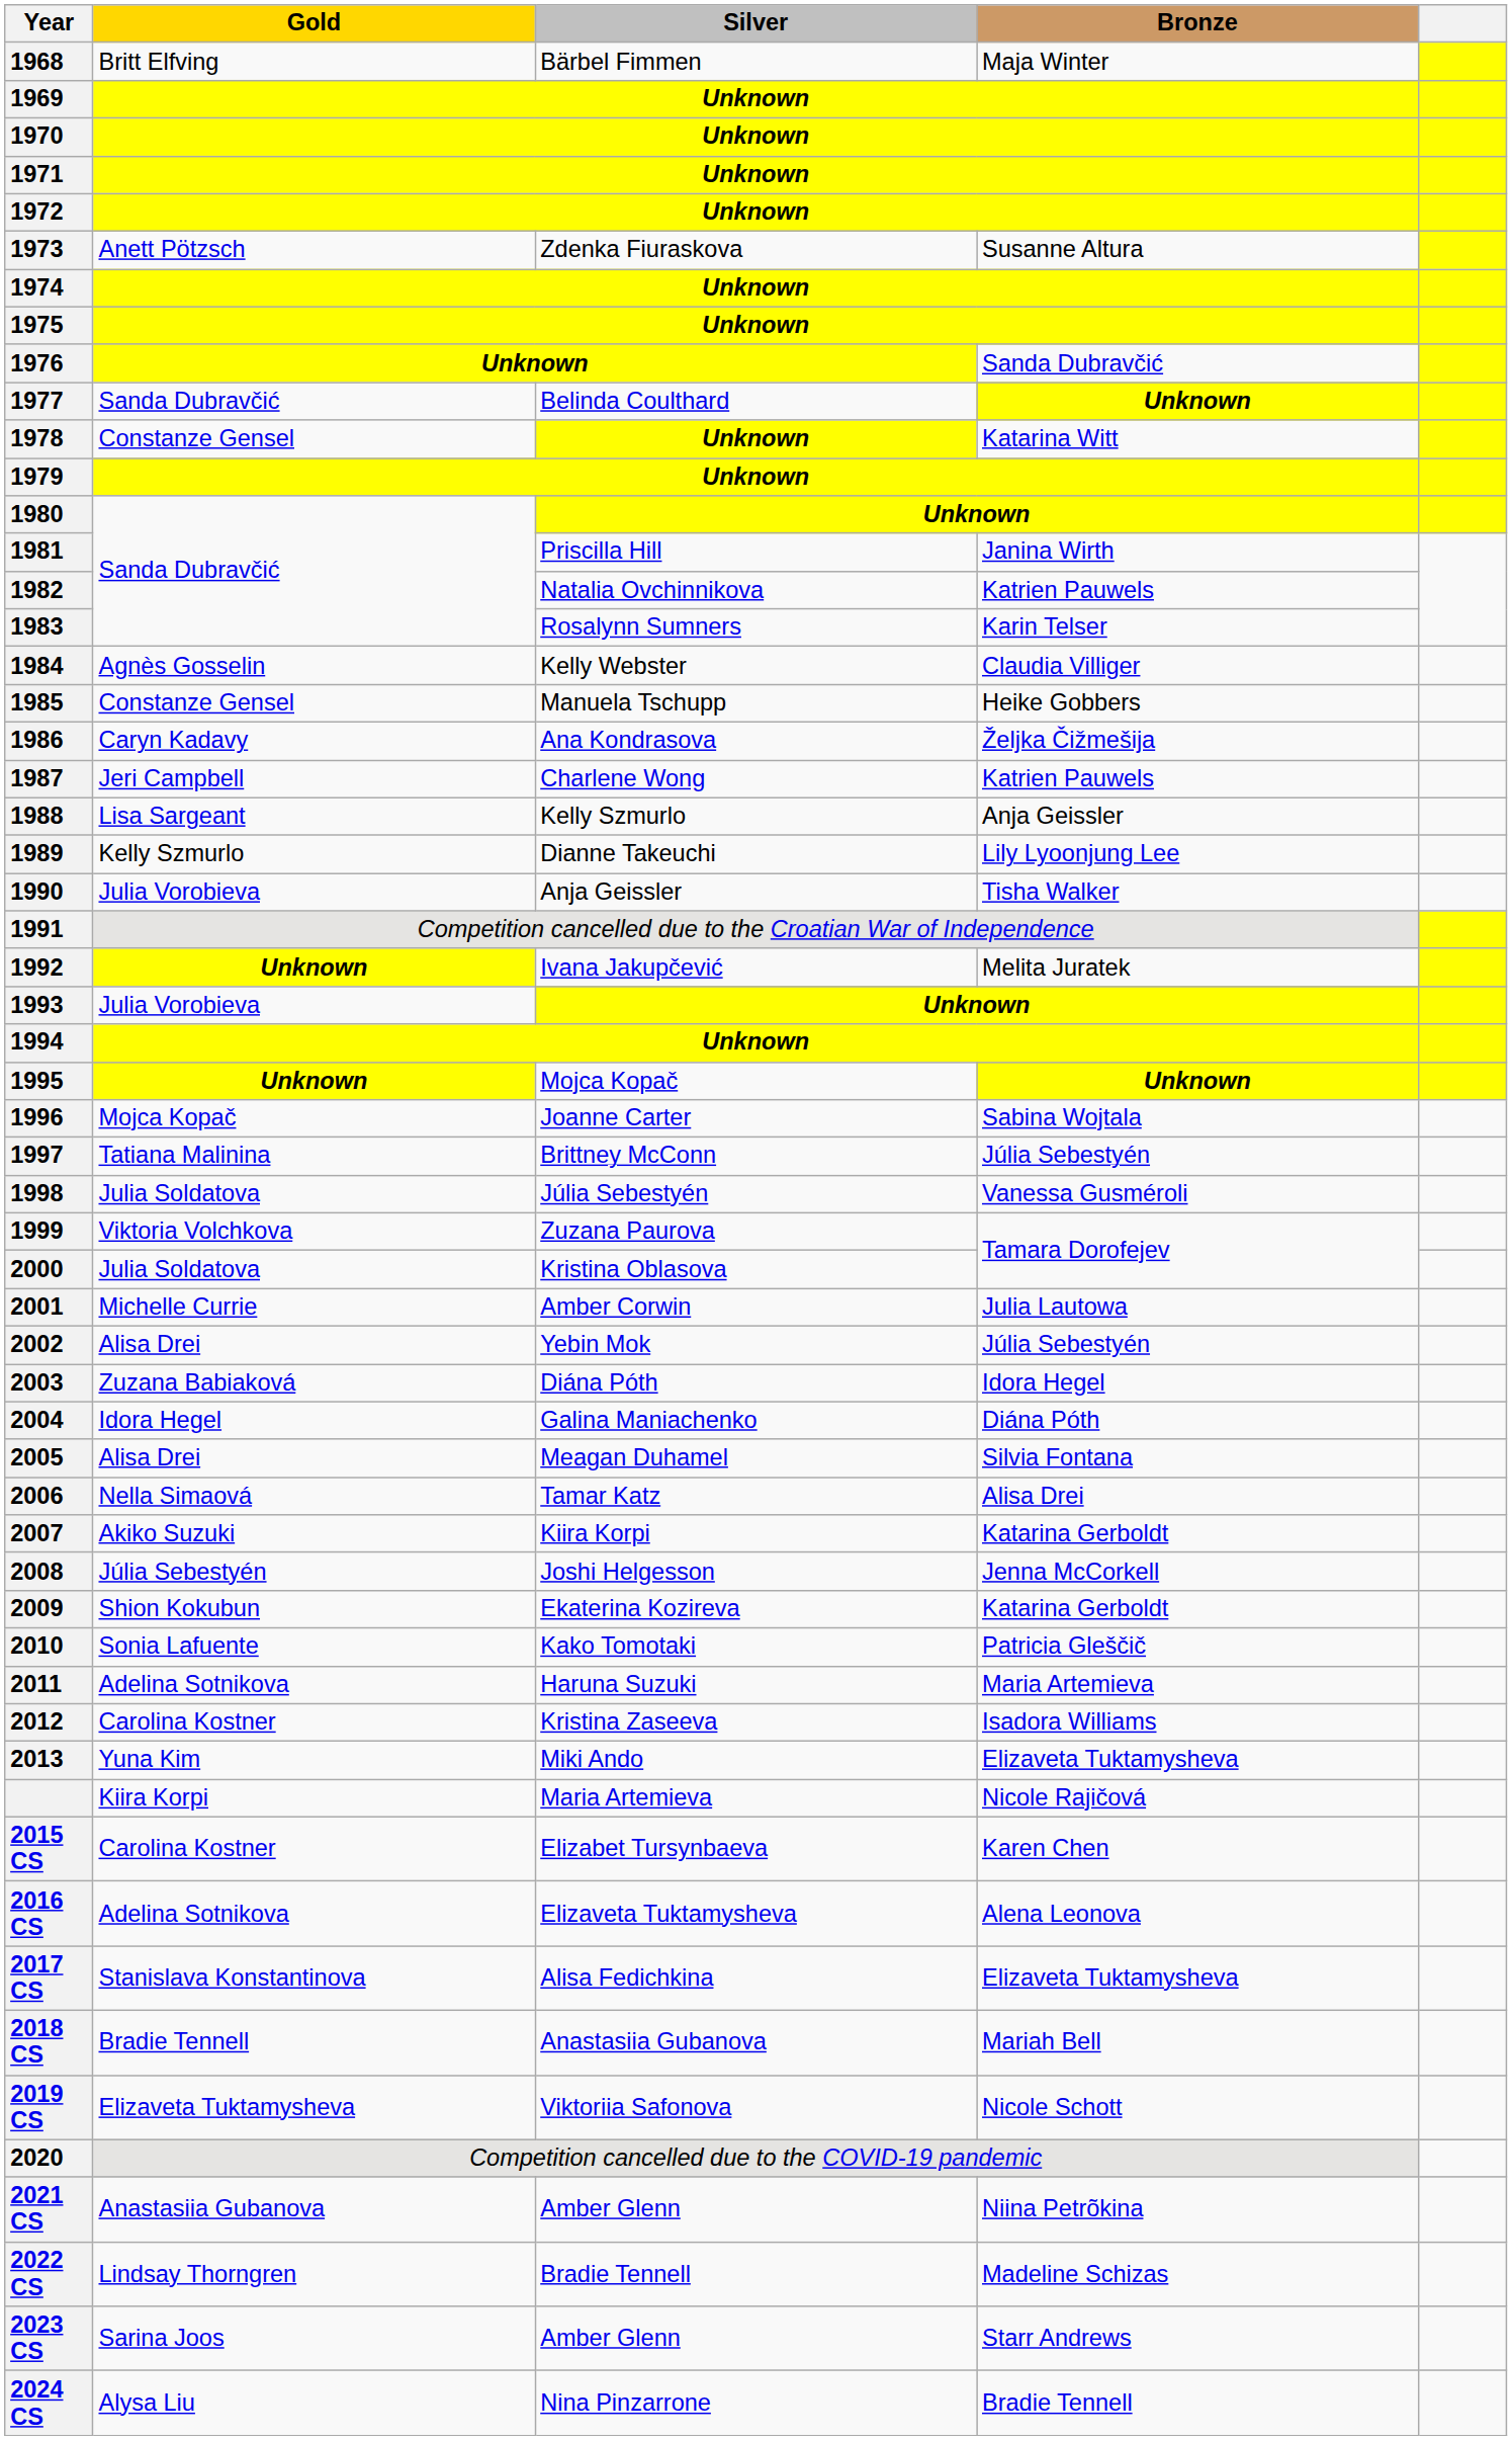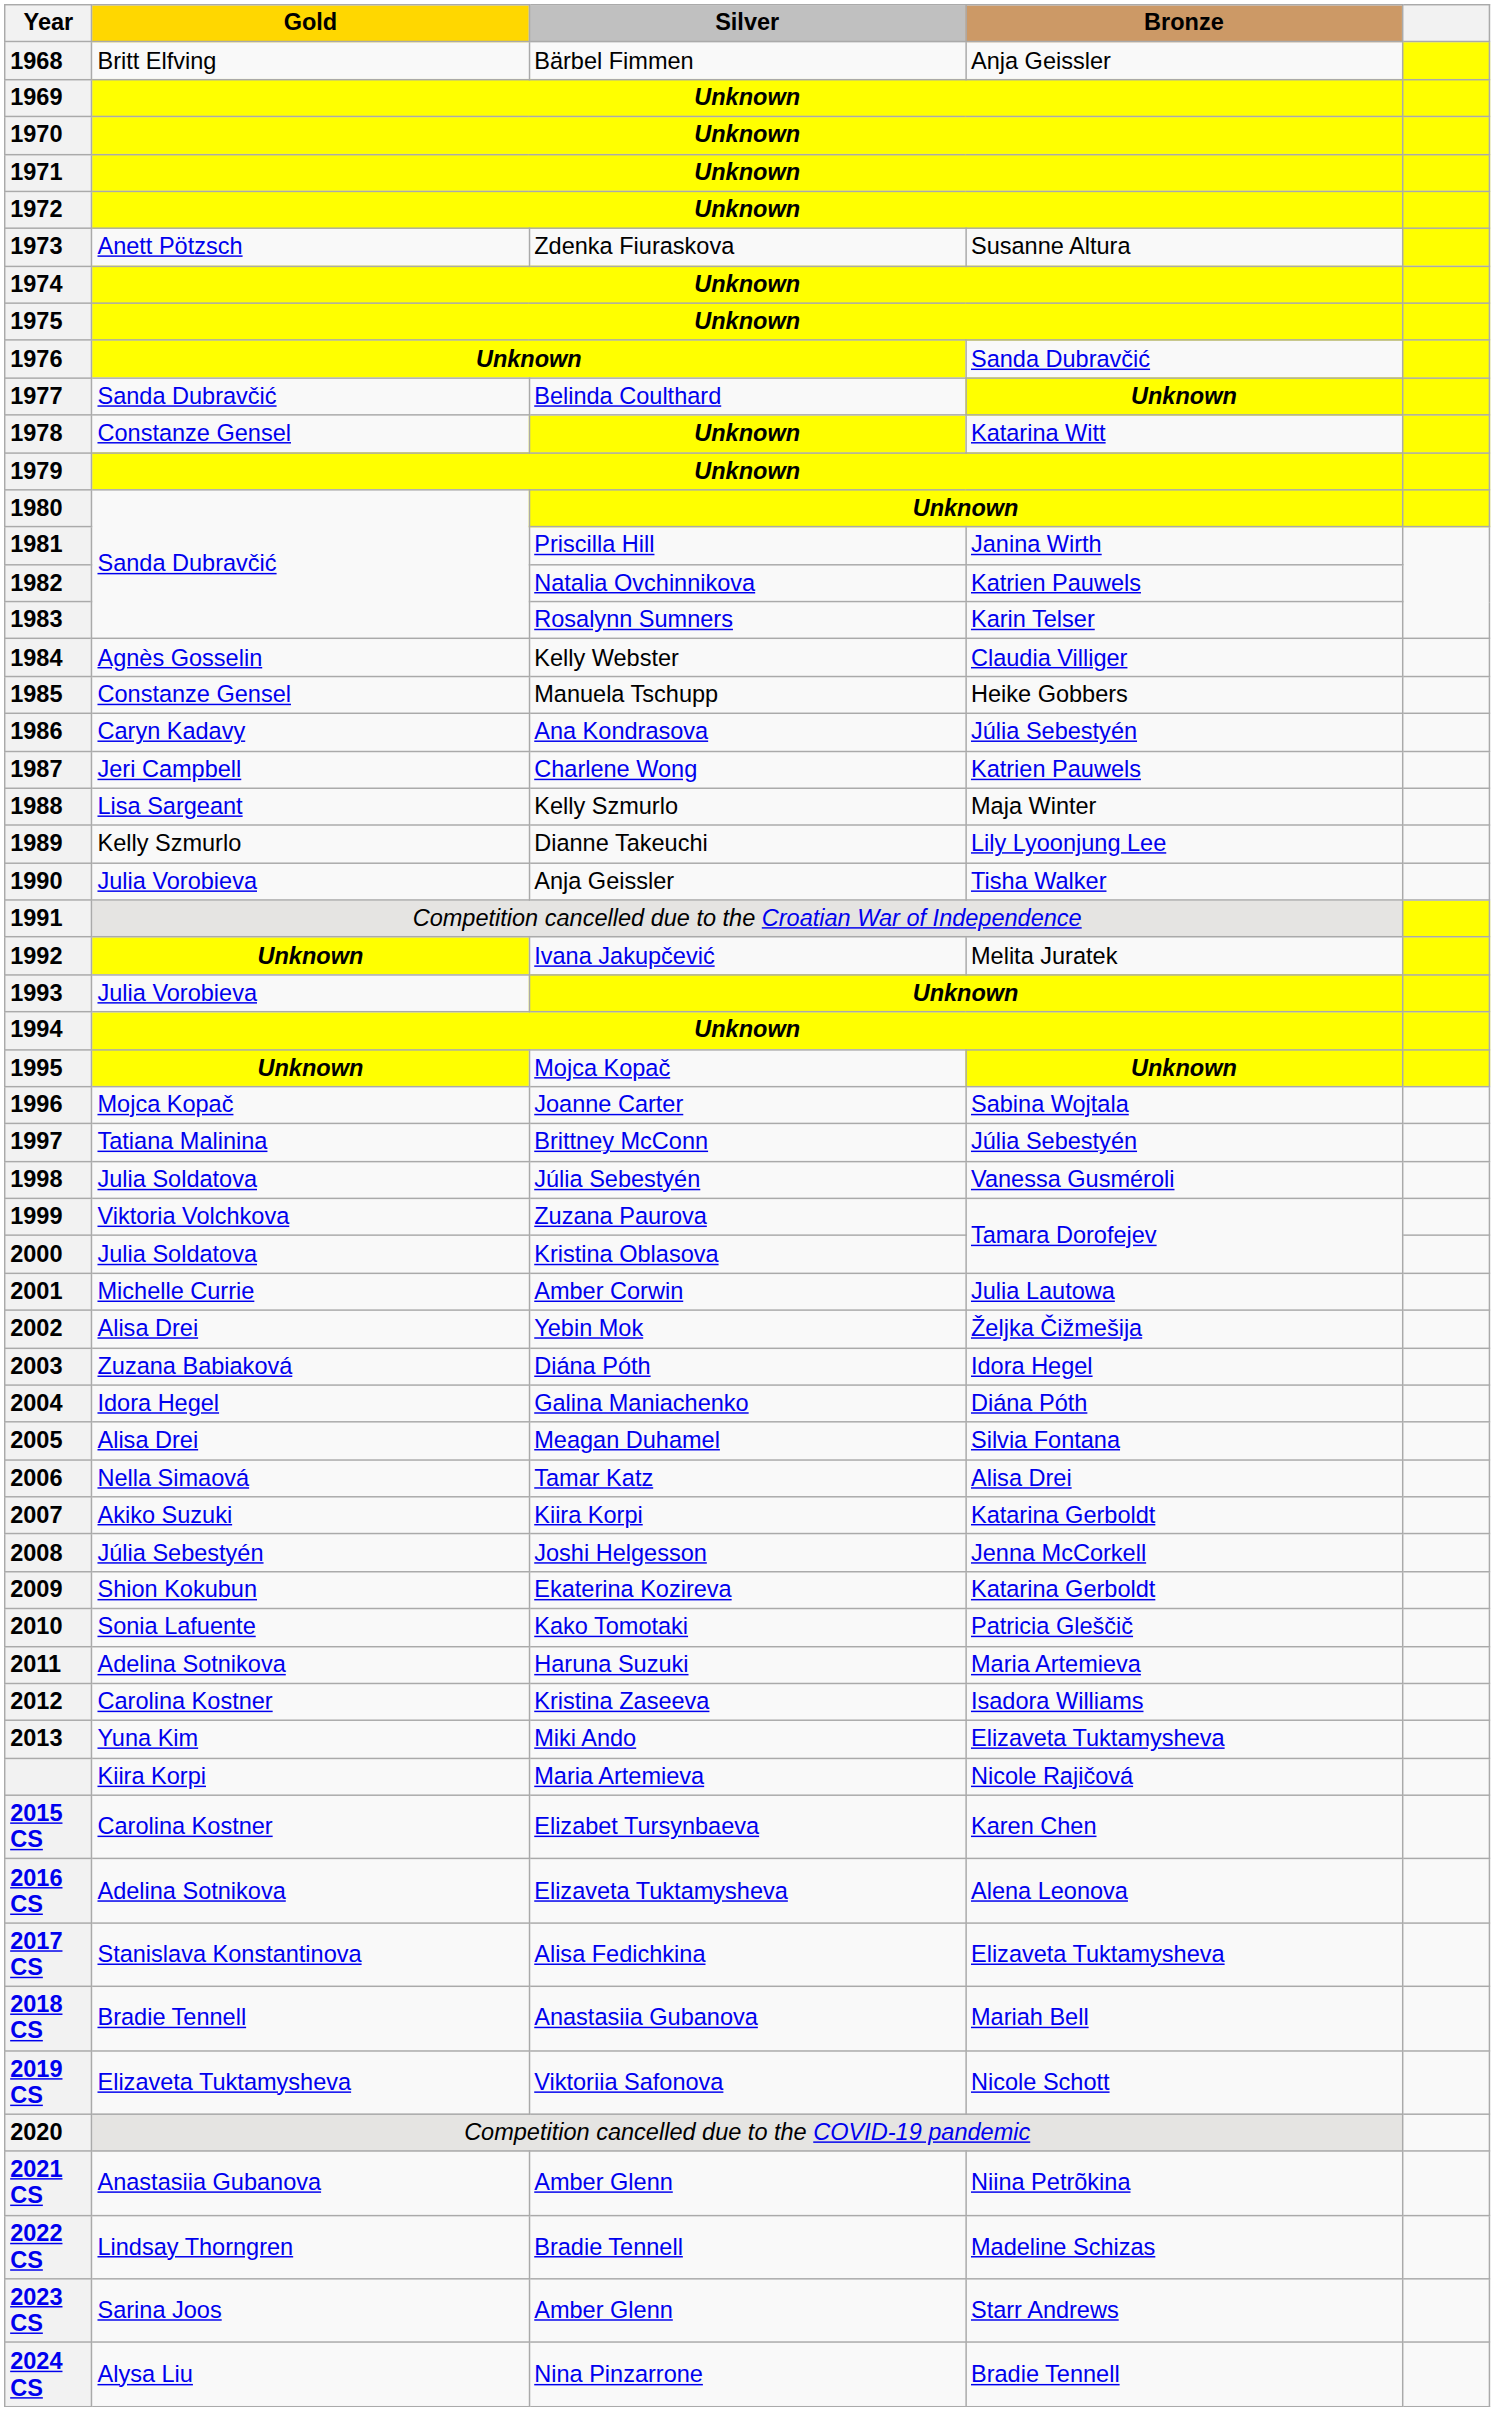1968 | Bronze: Maja Winter -> Anja Geissler
1986 | Bronze: Željka Čižmešija -> Júlia Sebestyén
1988 | Bronze: Anja Geissler -> Maja Winter
2002 | Bronze: Júlia Sebestyén -> Željka Čižmešija
